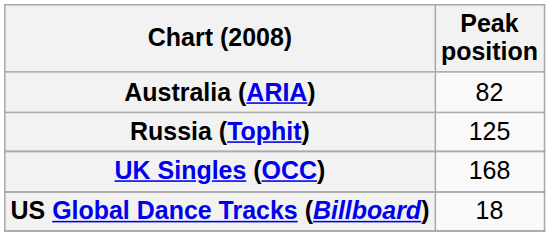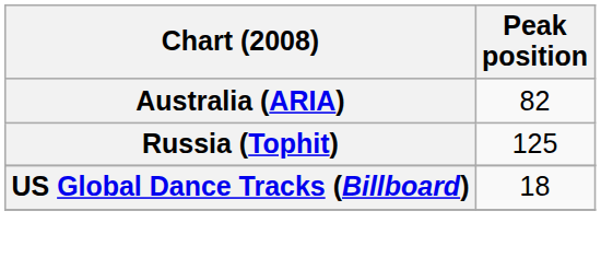- row: UK Singles (OCC) | 168
